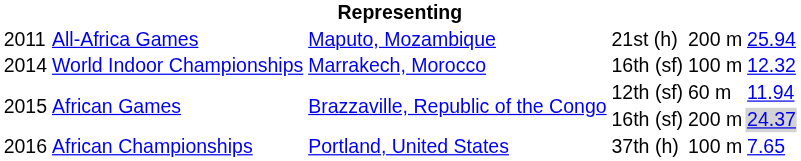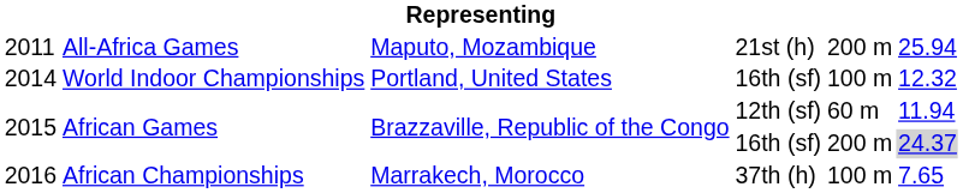2014 | column 3: Marrakech, Morocco -> Portland, United States
2016 | column 3: Portland, United States -> Marrakech, Morocco
